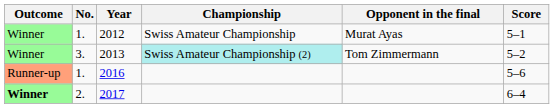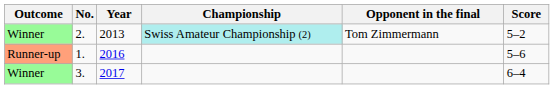- row: Winner | 1. | 2012 | Swiss Amateur Championship | Murat Ayas | 5–1
2013 | No.: 3. -> 2.
2017 | Outcome: bold -> normal
2017 | No.: 2. -> 3.
